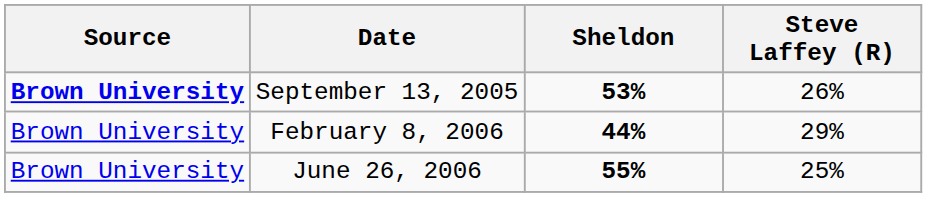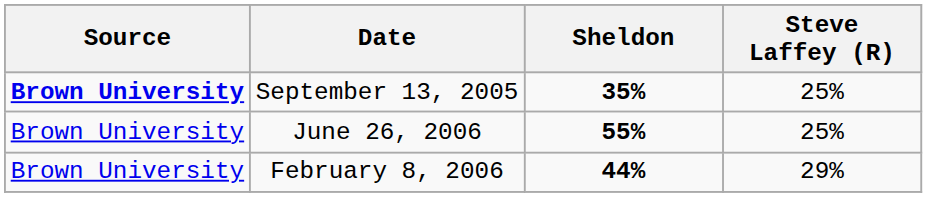September 13, 2005 | Sheldon: 53% -> 35%
September 13, 2005 | Steve Laffey (R): 26% -> 25%
rows swapped: February 8, 2006 <-> June 26, 2006
